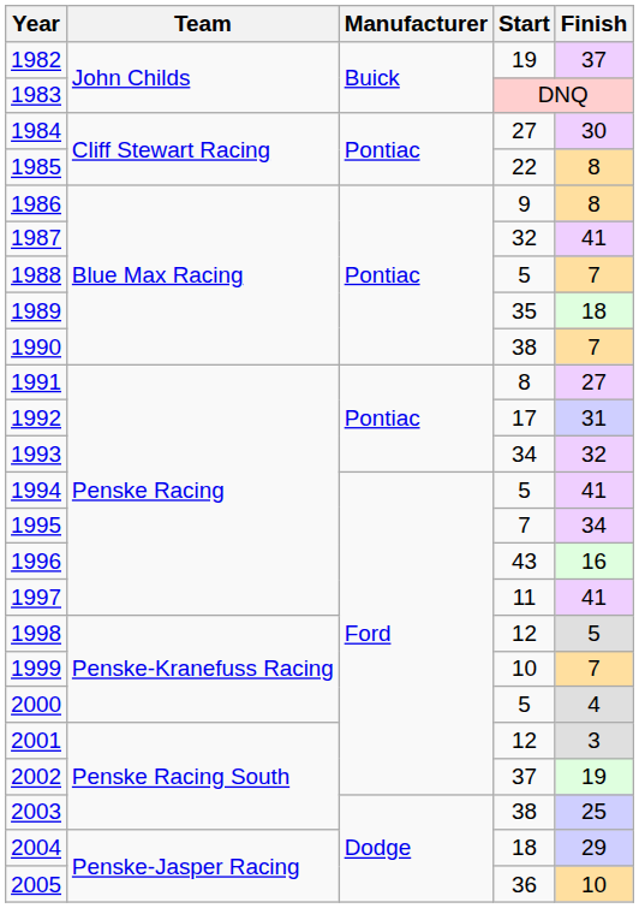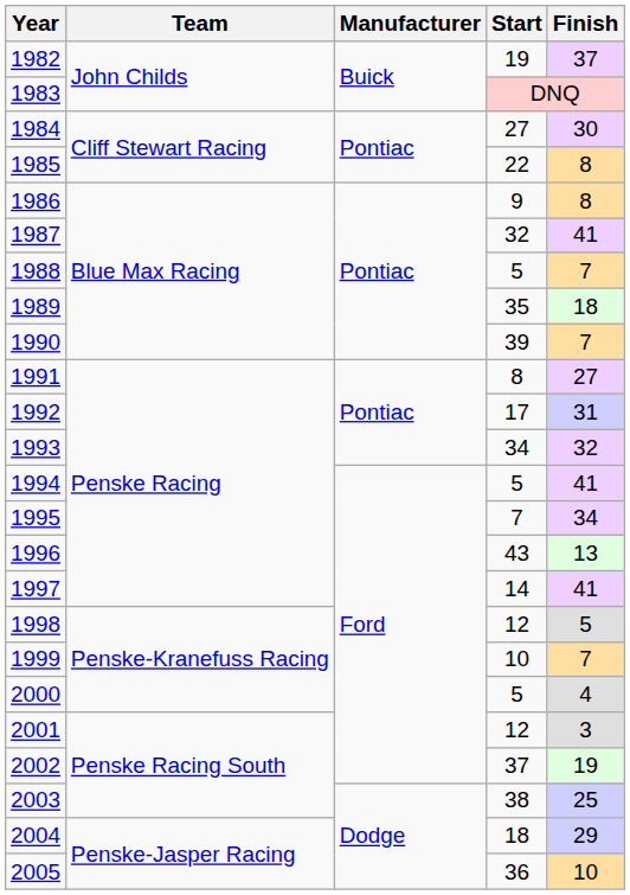1990 | Start: 38 -> 39
1996 | Finish: 16 -> 13
1997 | Start: 11 -> 14
